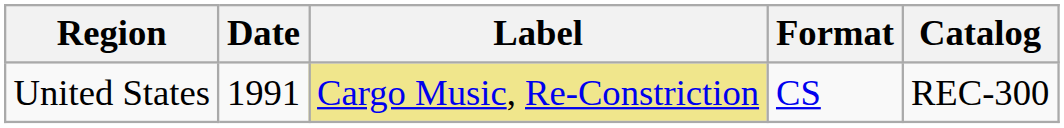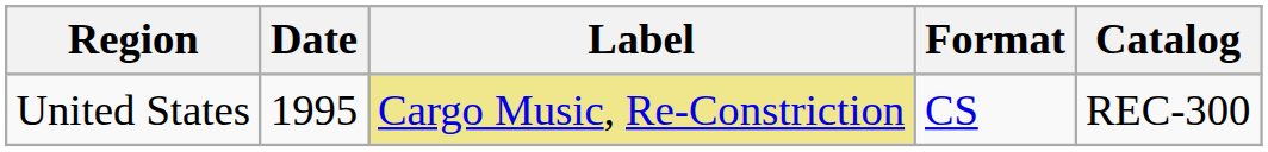United States | Date: 1991 -> 1995
